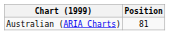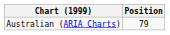Australian (ARIA Charts) | Position: 81 -> 79
